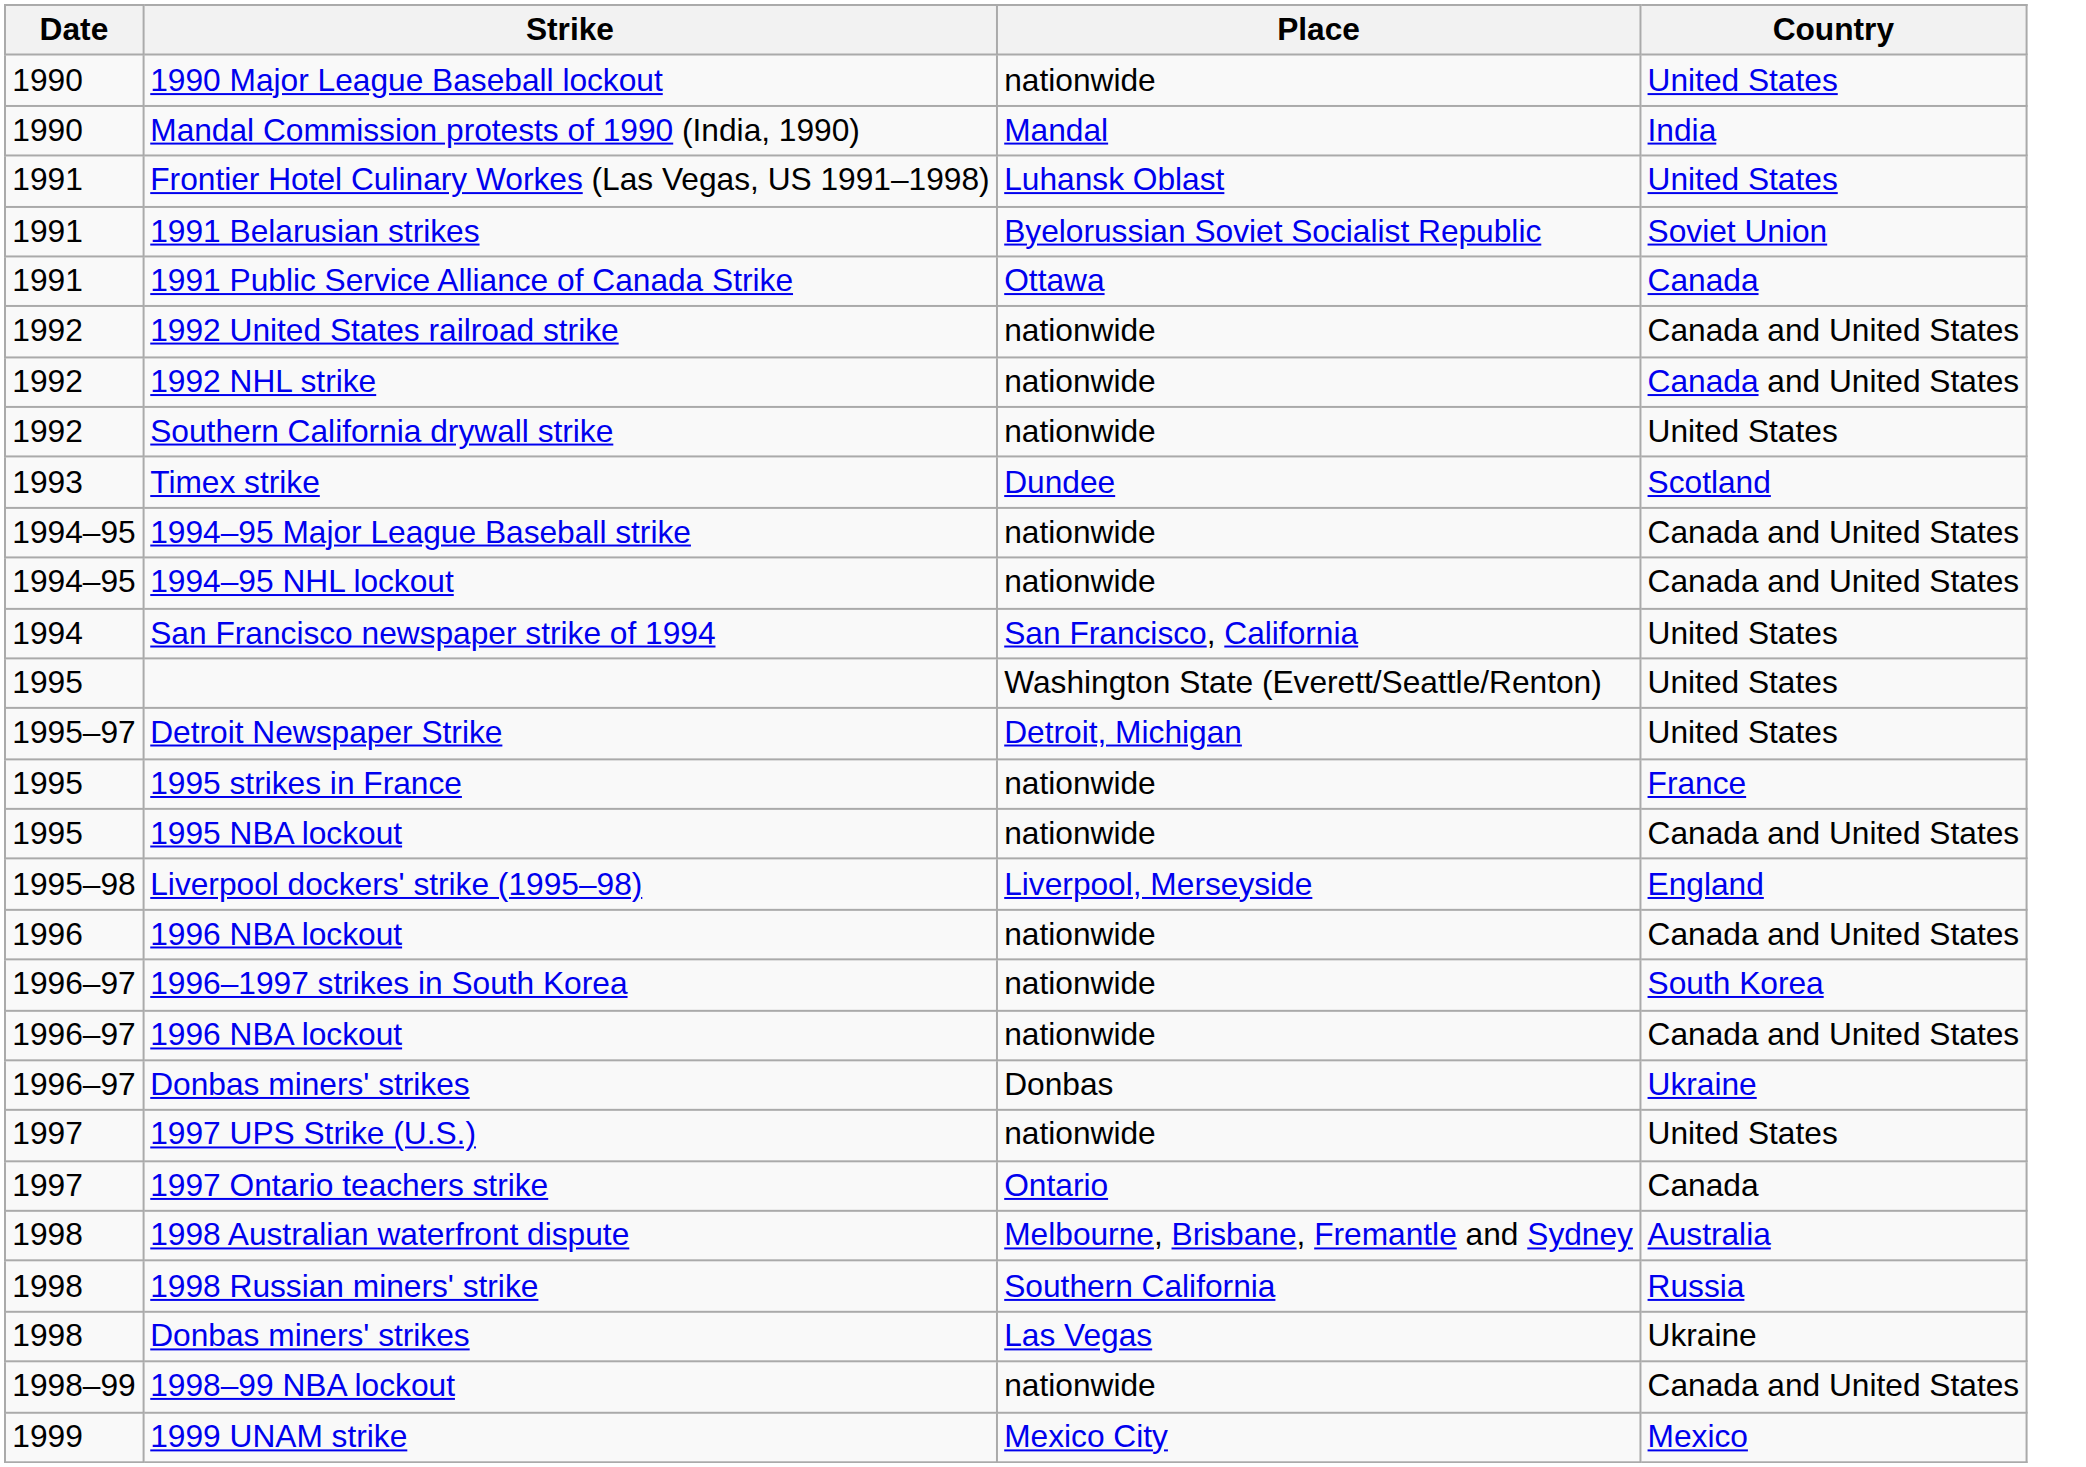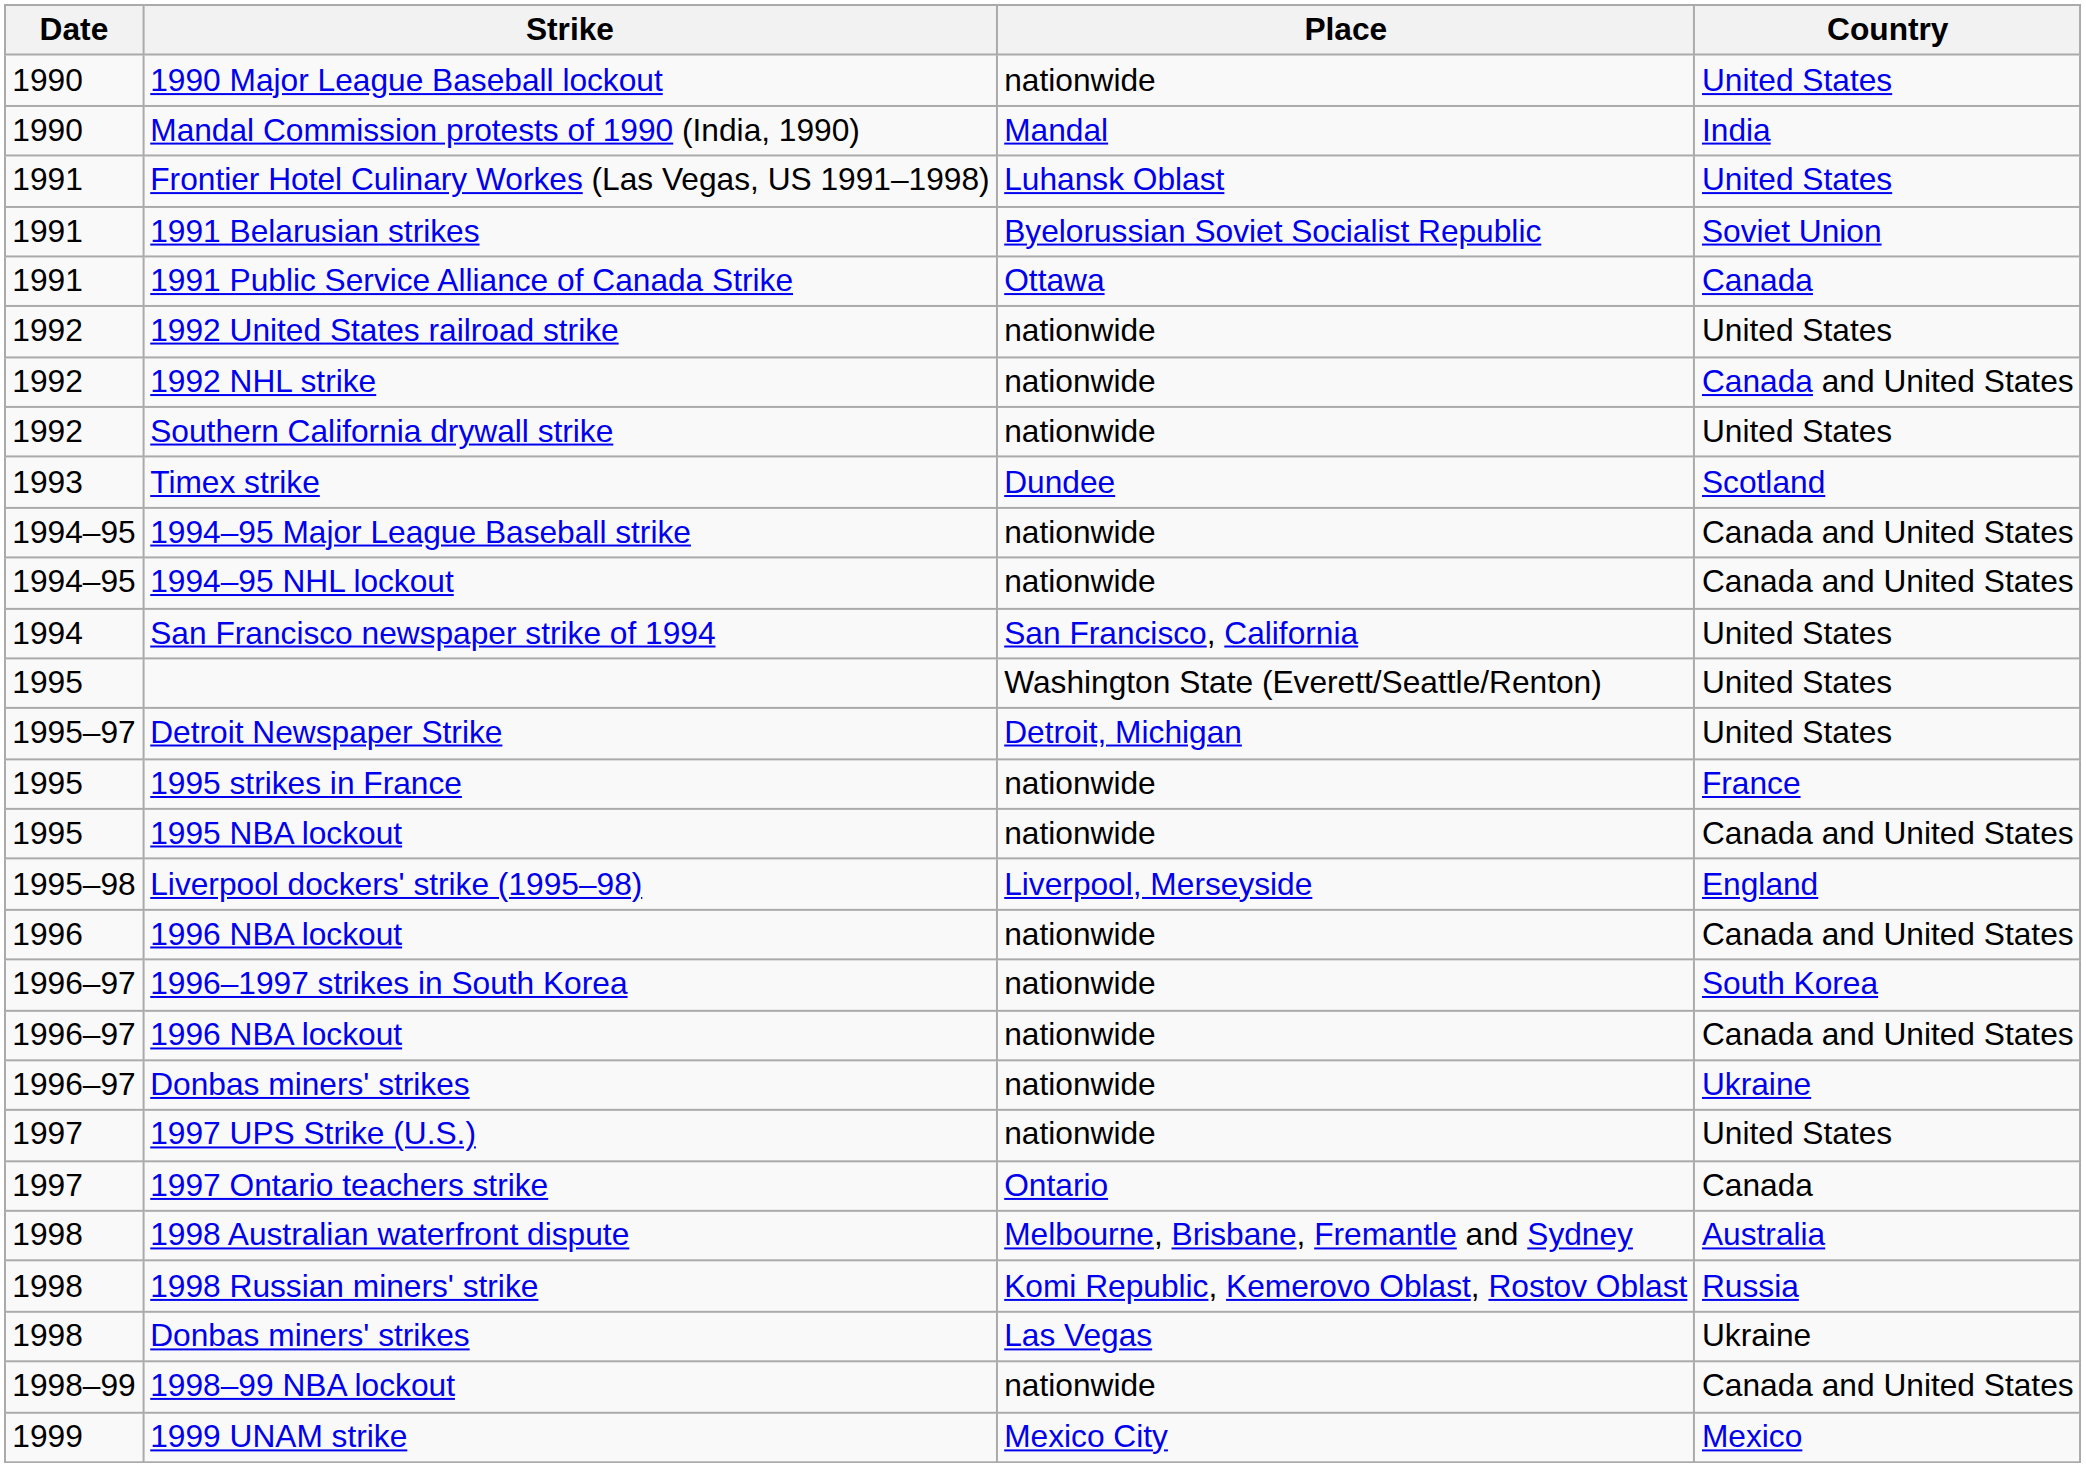1992 United States railroad strike | Country: Canada and United States -> United States
1996–97 / Donbas miners' strikes | Place: Donbas -> nationwide
1998 Russian miners' strike | Place: Southern California -> Komi Republic, Kemerovo Oblast, Rostov Oblast
